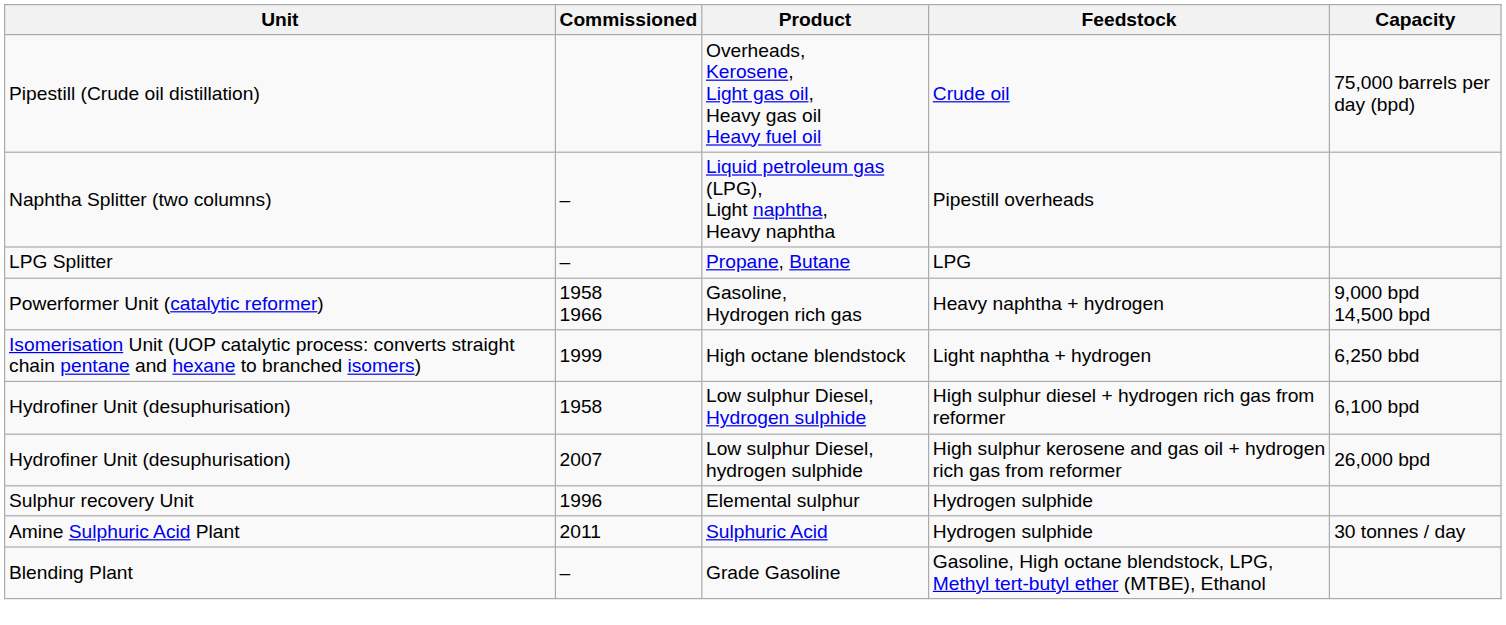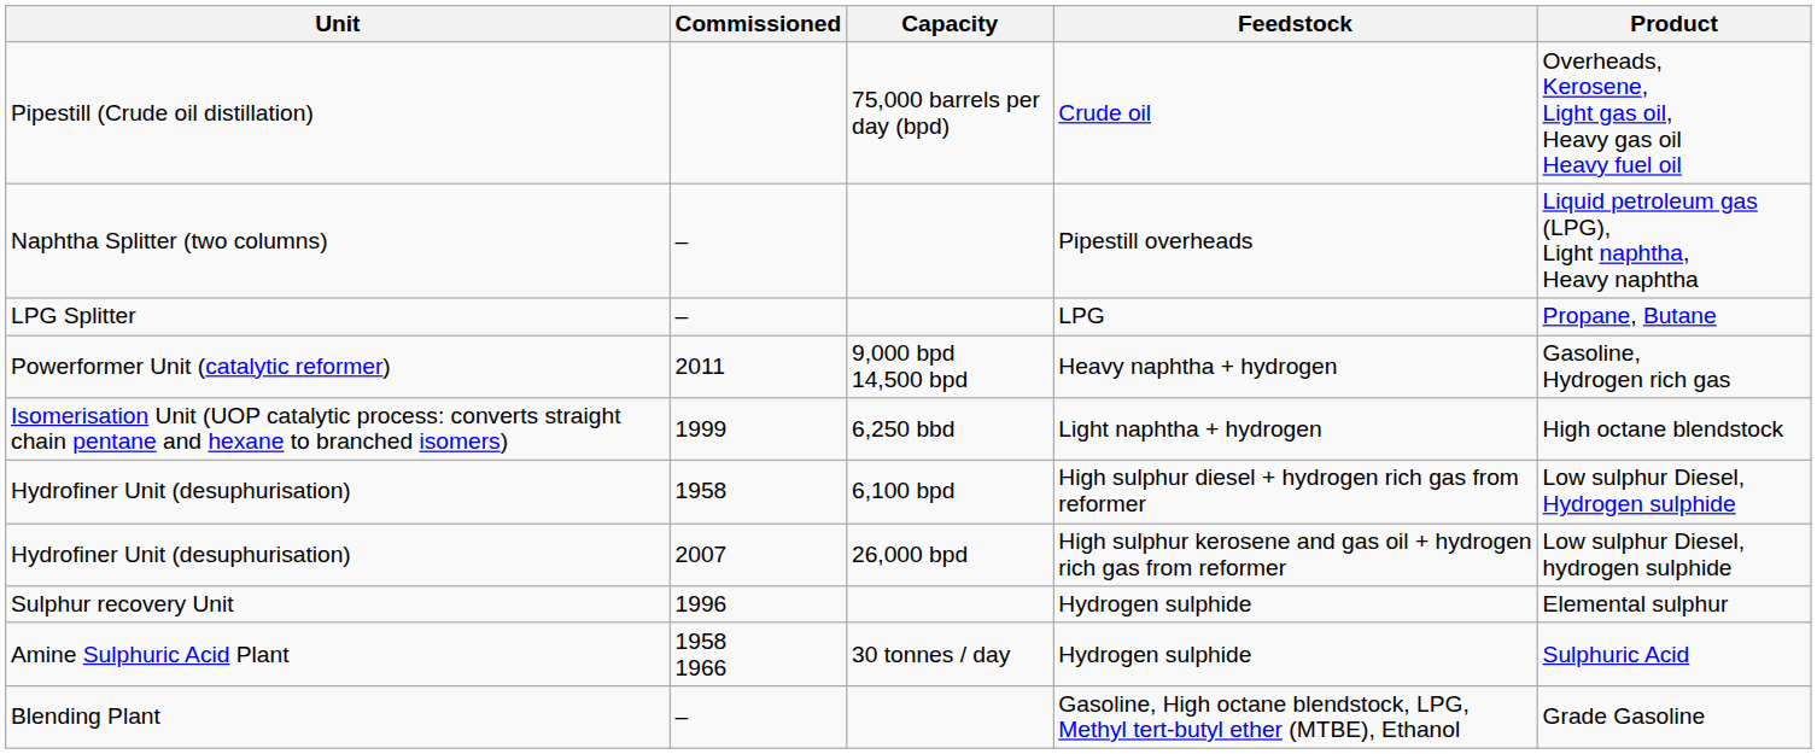columns swapped: Capacity <-> Product
Powerformer Unit (catalytic reformer) | Commissioned: 1958 1966 -> 2011
Amine Sulphuric Acid Plant | Commissioned: 2011 -> 1958 1966
